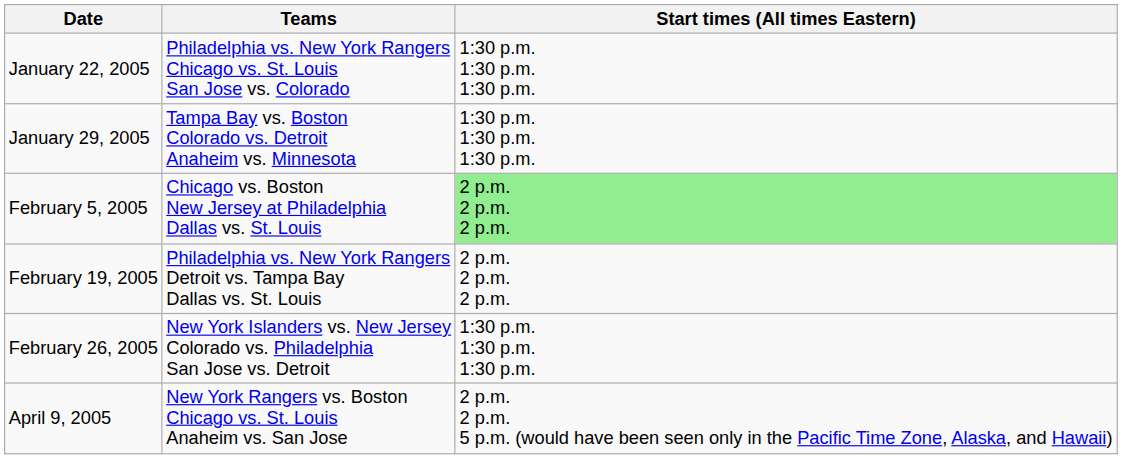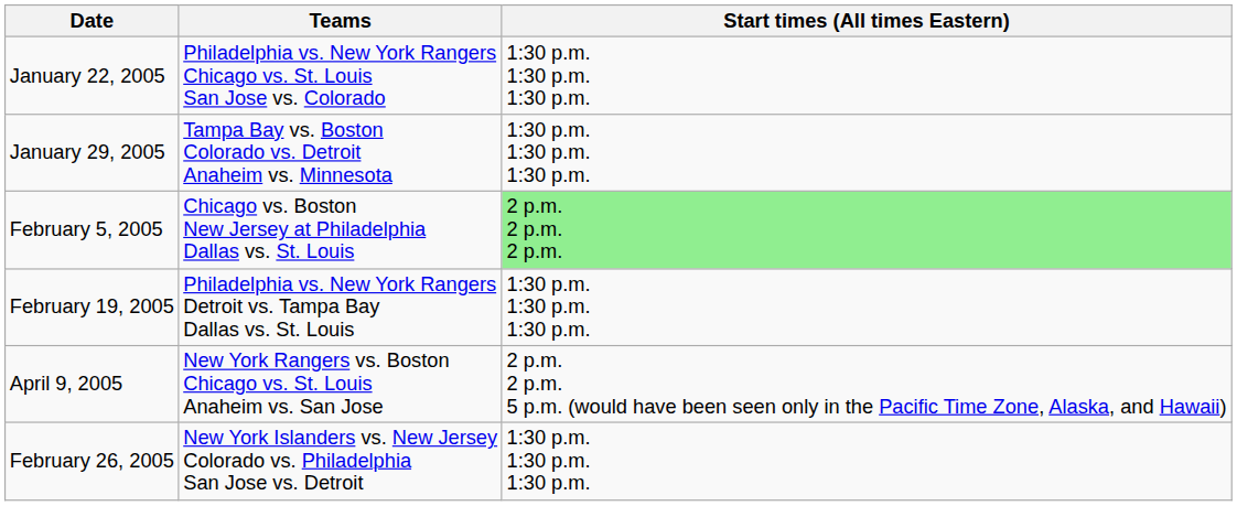February 19, 2005 | Start times (All times Eastern): 2 p.m. 2 p.m. 2 p.m. -> 1:30 p.m. 1:30 p.m. 1:30 p.m.
rows swapped: February 26, 2005 <-> April 9, 2005
